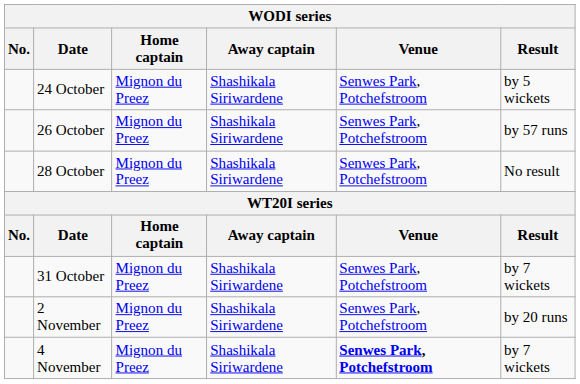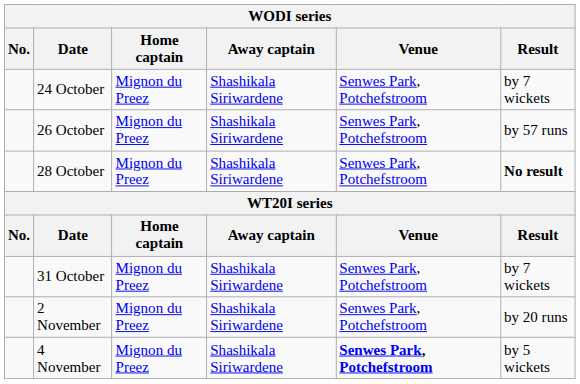24 October | Result: by 5 wickets -> by 7 wickets
28 October | Result: normal -> bold
4 November | Result: by 7 wickets -> by 5 wickets
